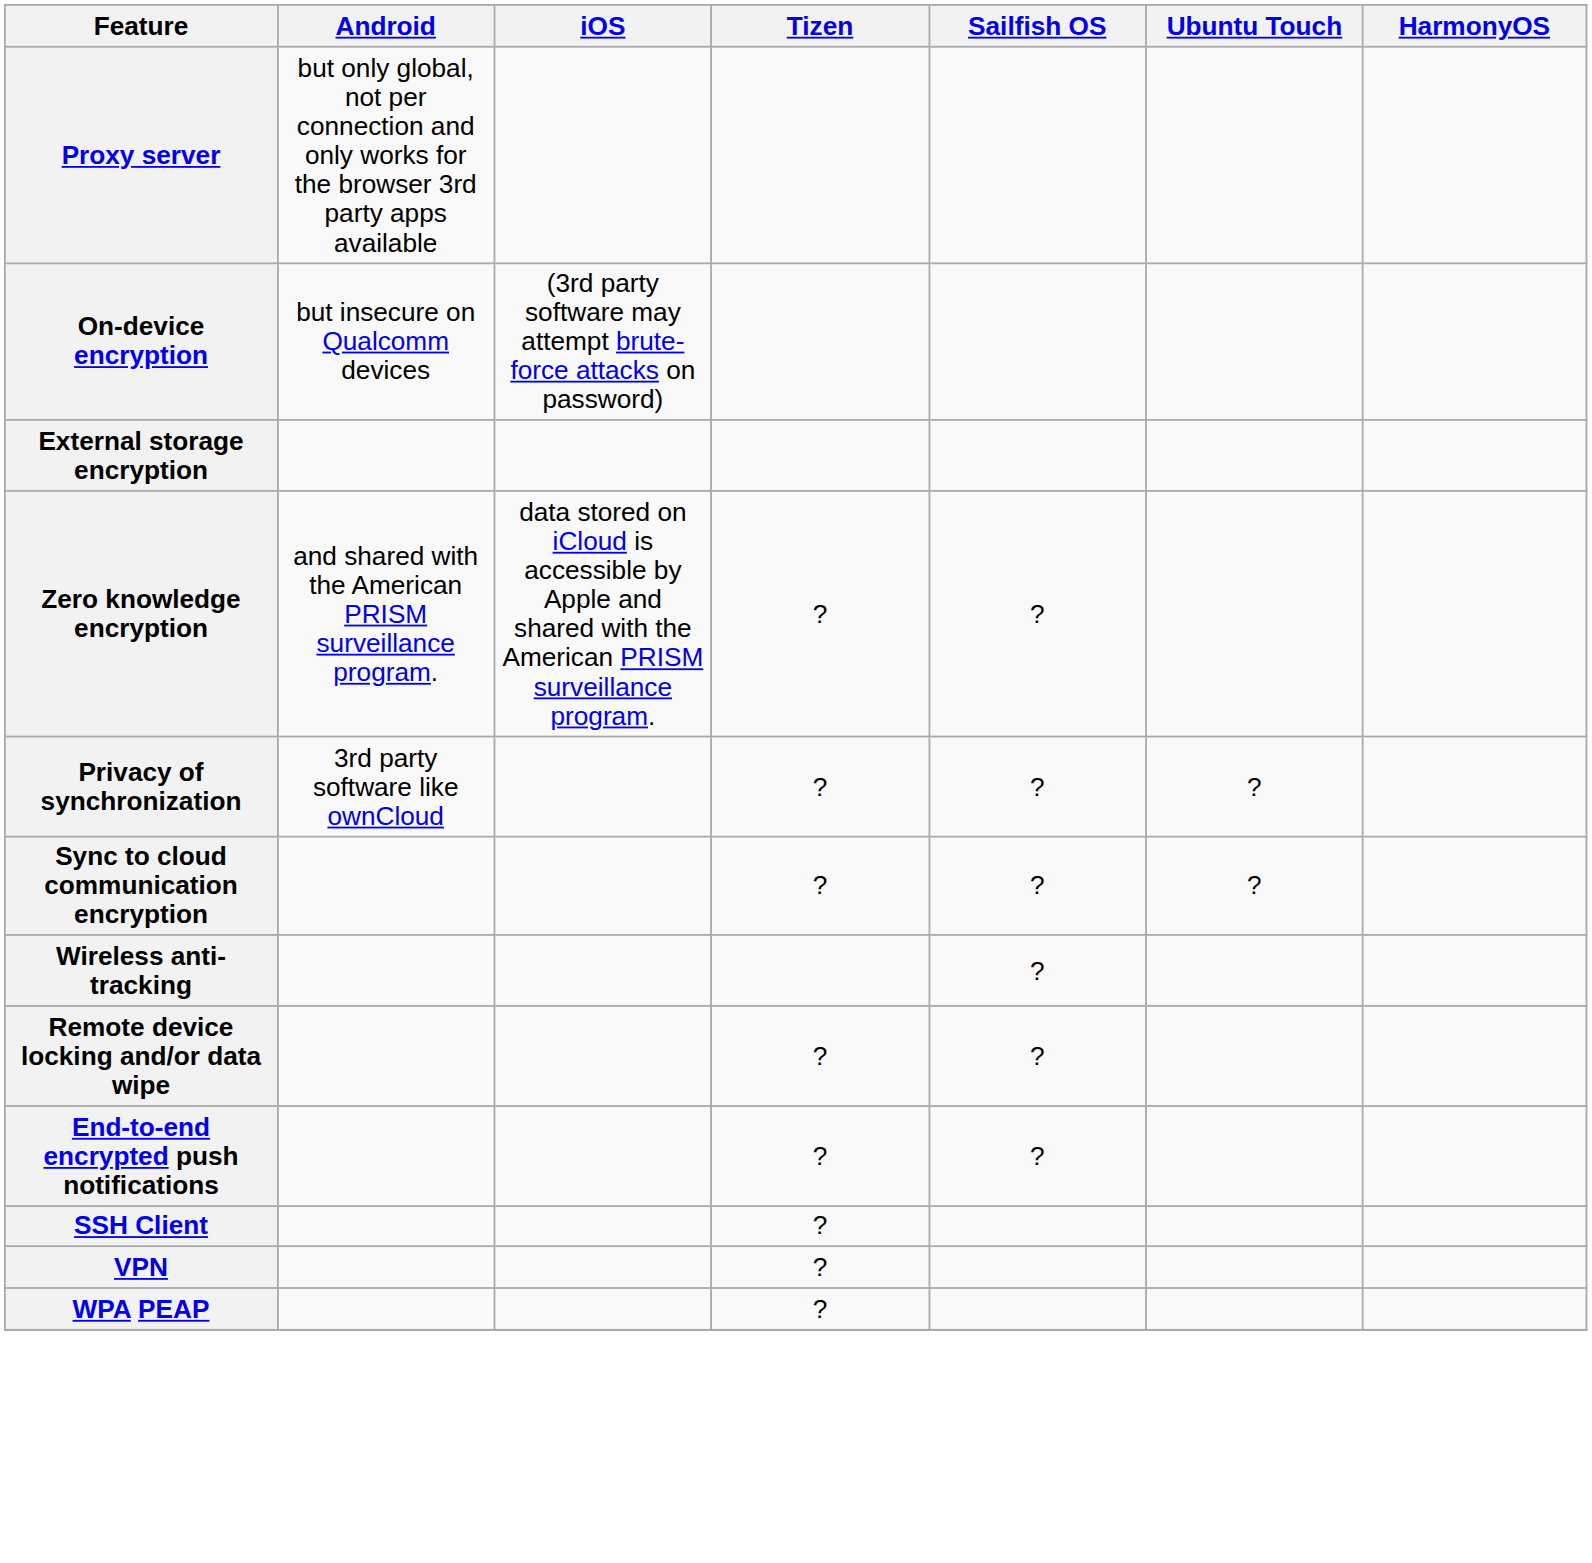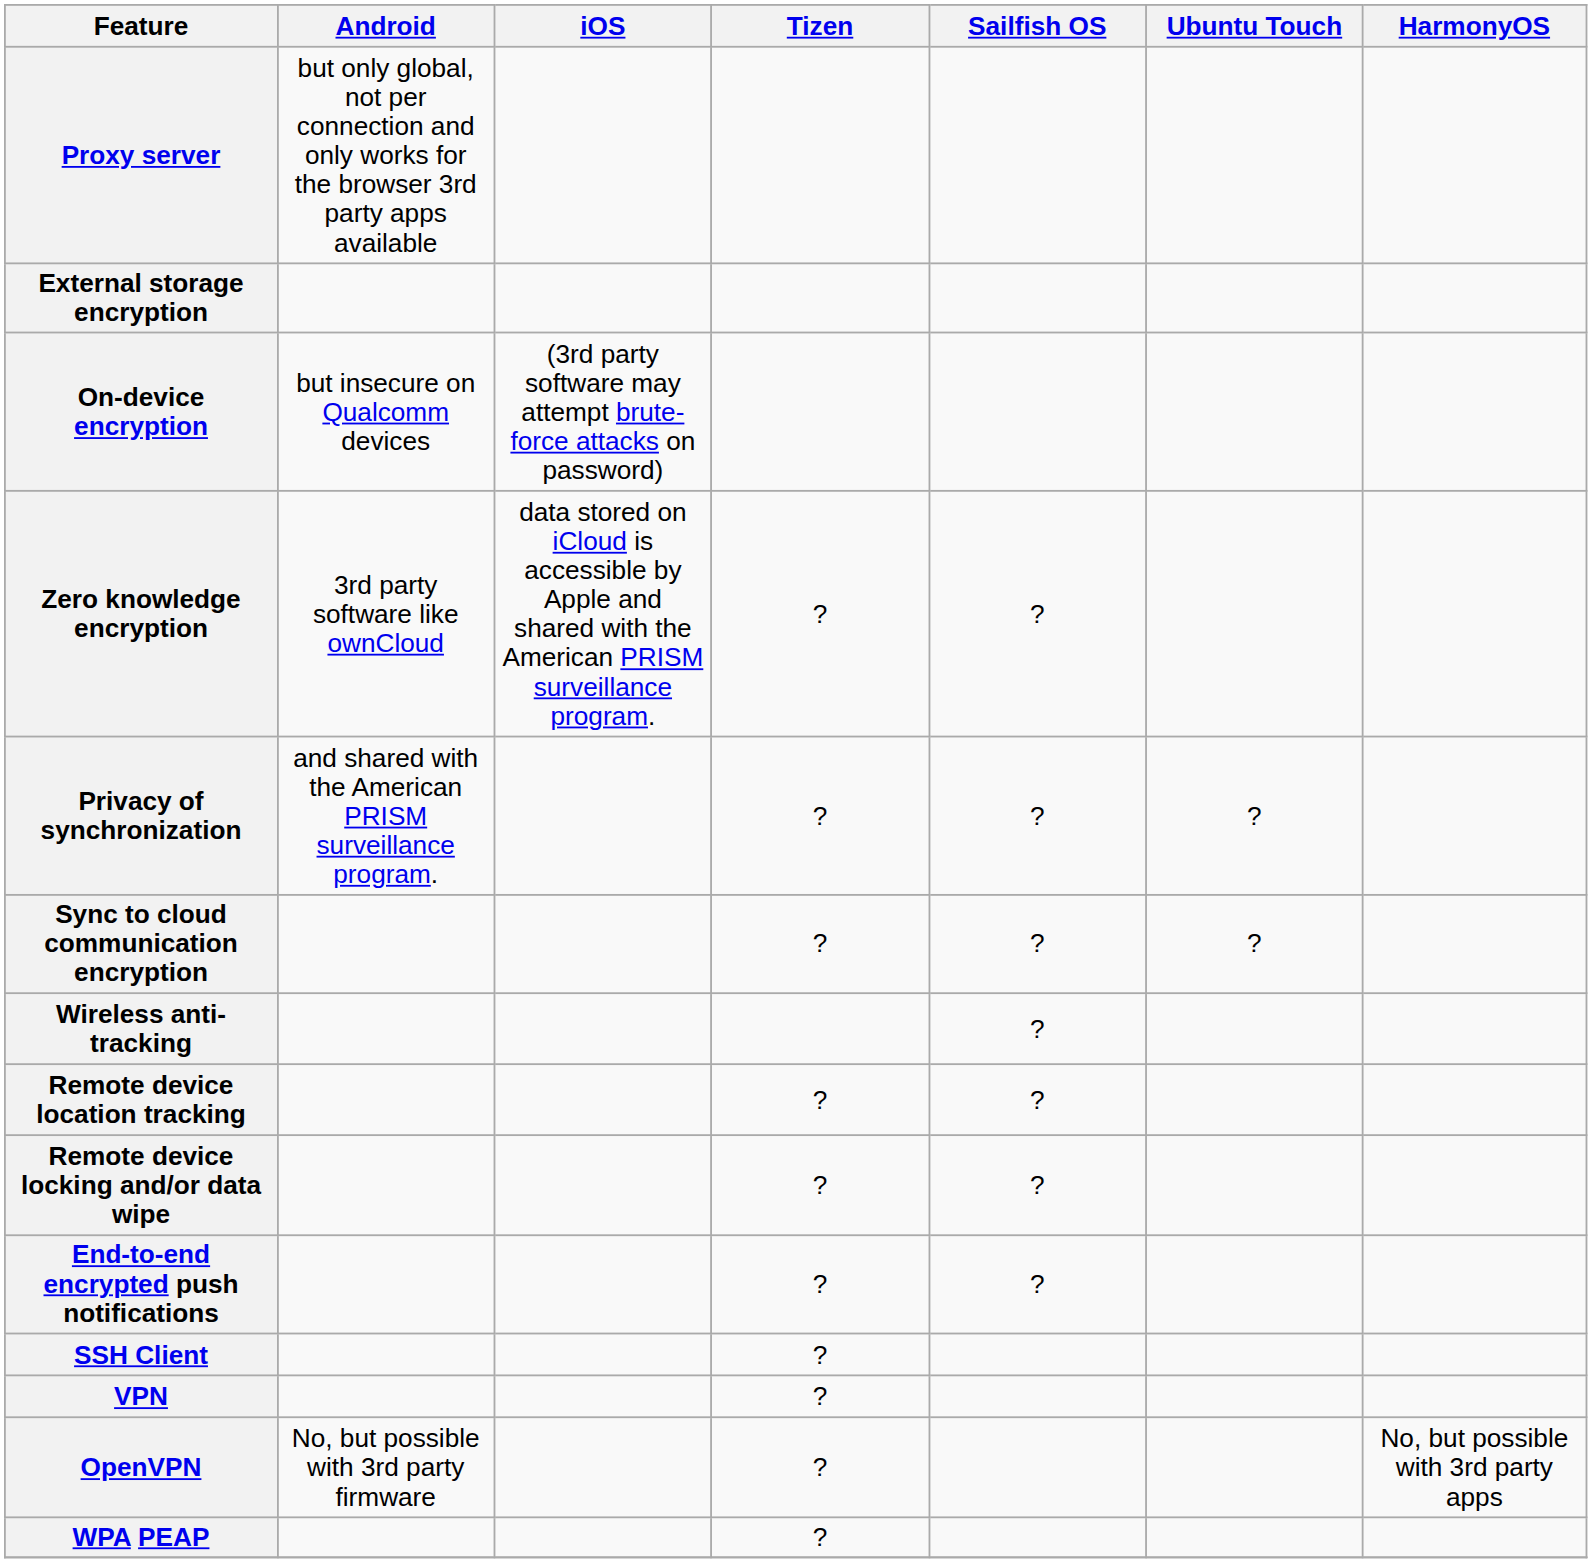rows swapped: On-device encryption <-> External storage encryption
Zero knowledge encryption | Android: and shared with the American PRISM surveillance program. -> 3rd party software like ownCloud
Privacy of synchronization | Android: 3rd party software like ownCloud -> and shared with the American PRISM surveillance program.
+ row: Remote device location tracking | ? | ?
+ row: OpenVPN | No, but possible with 3rd party firmware | ? | No, but possible with 3rd party apps
